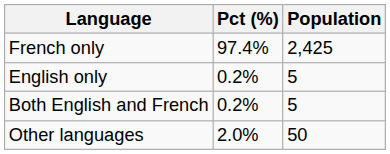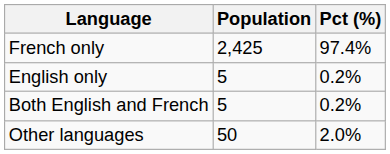columns swapped: Population <-> Pct (%)
